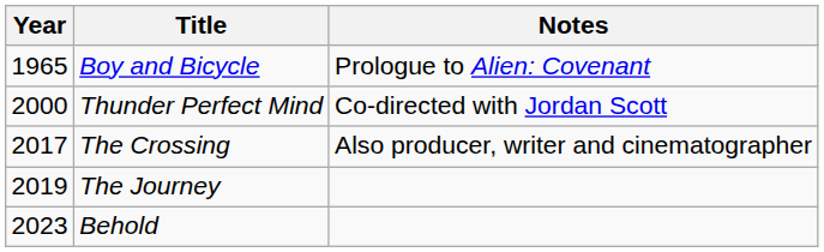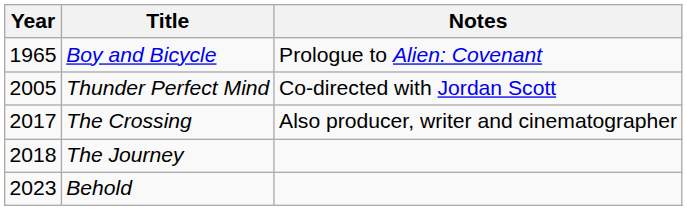Thunder Perfect Mind | Year: 2000 -> 2005
The Journey | Year: 2019 -> 2018
